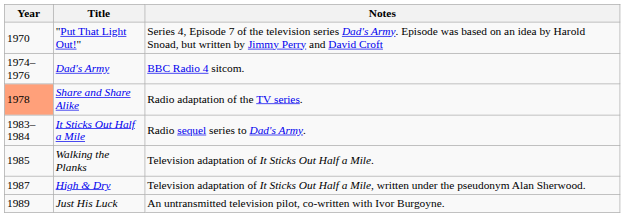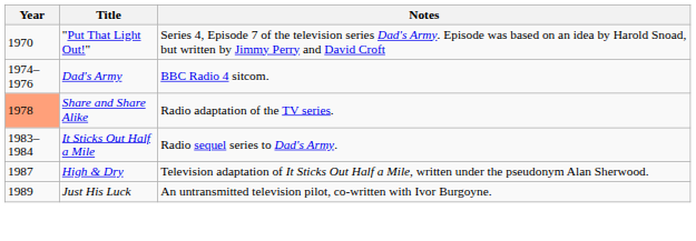- row: 1985 | Walking the Planks | Television adaptation of It Sticks Out Half a Mile.
